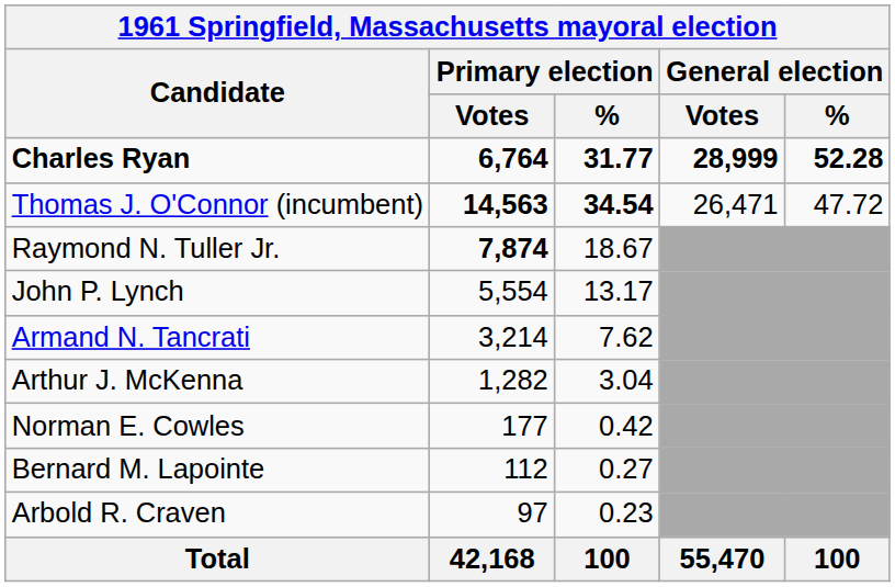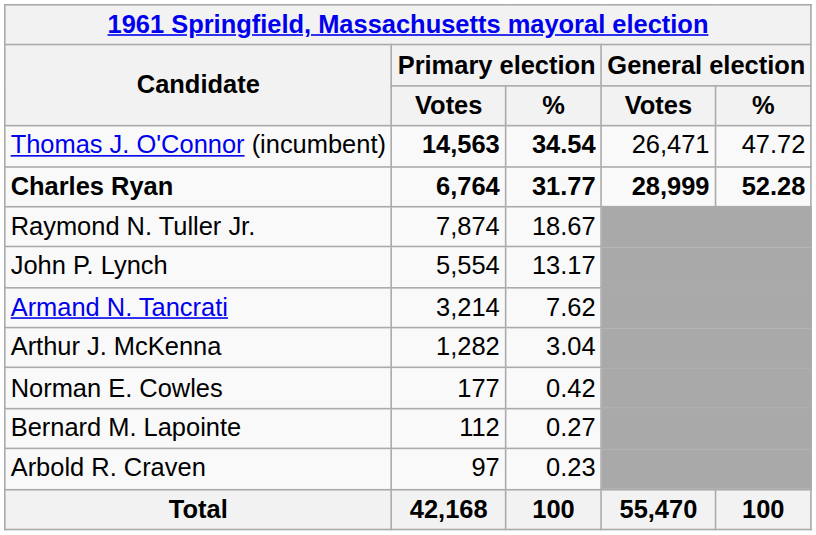rows swapped: Charles Ryan <-> Thomas J. O'Connor (incumbent)
Raymond N. Tuller Jr. | Primary election / Votes: bold -> normal
